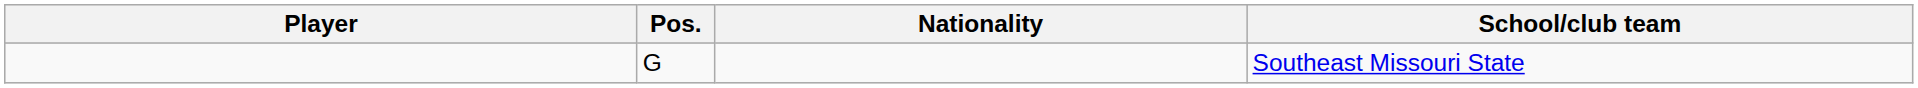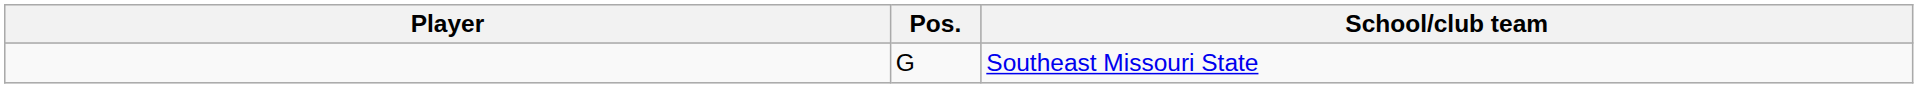- column: Nationality
